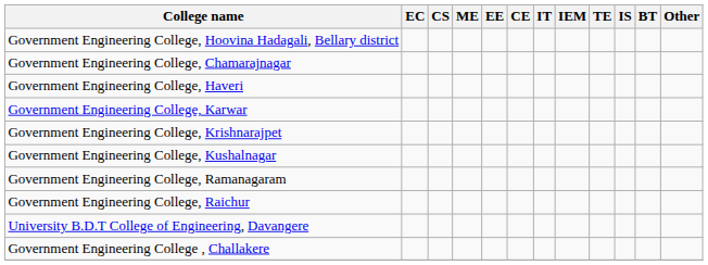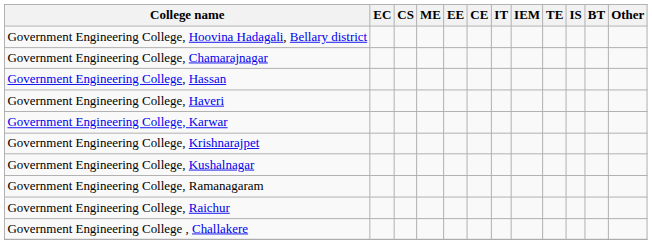+ row: Government Engineering College, Hassan
- row: University B.D.T College of Engineering, Davangere
